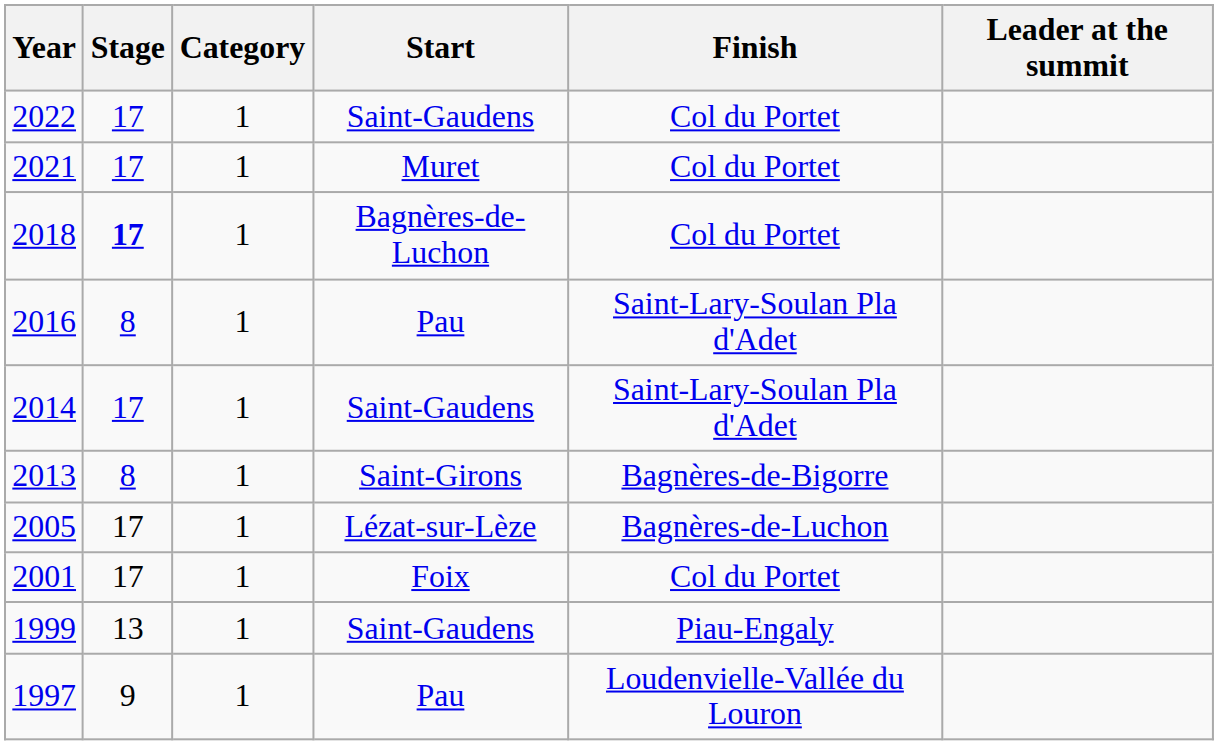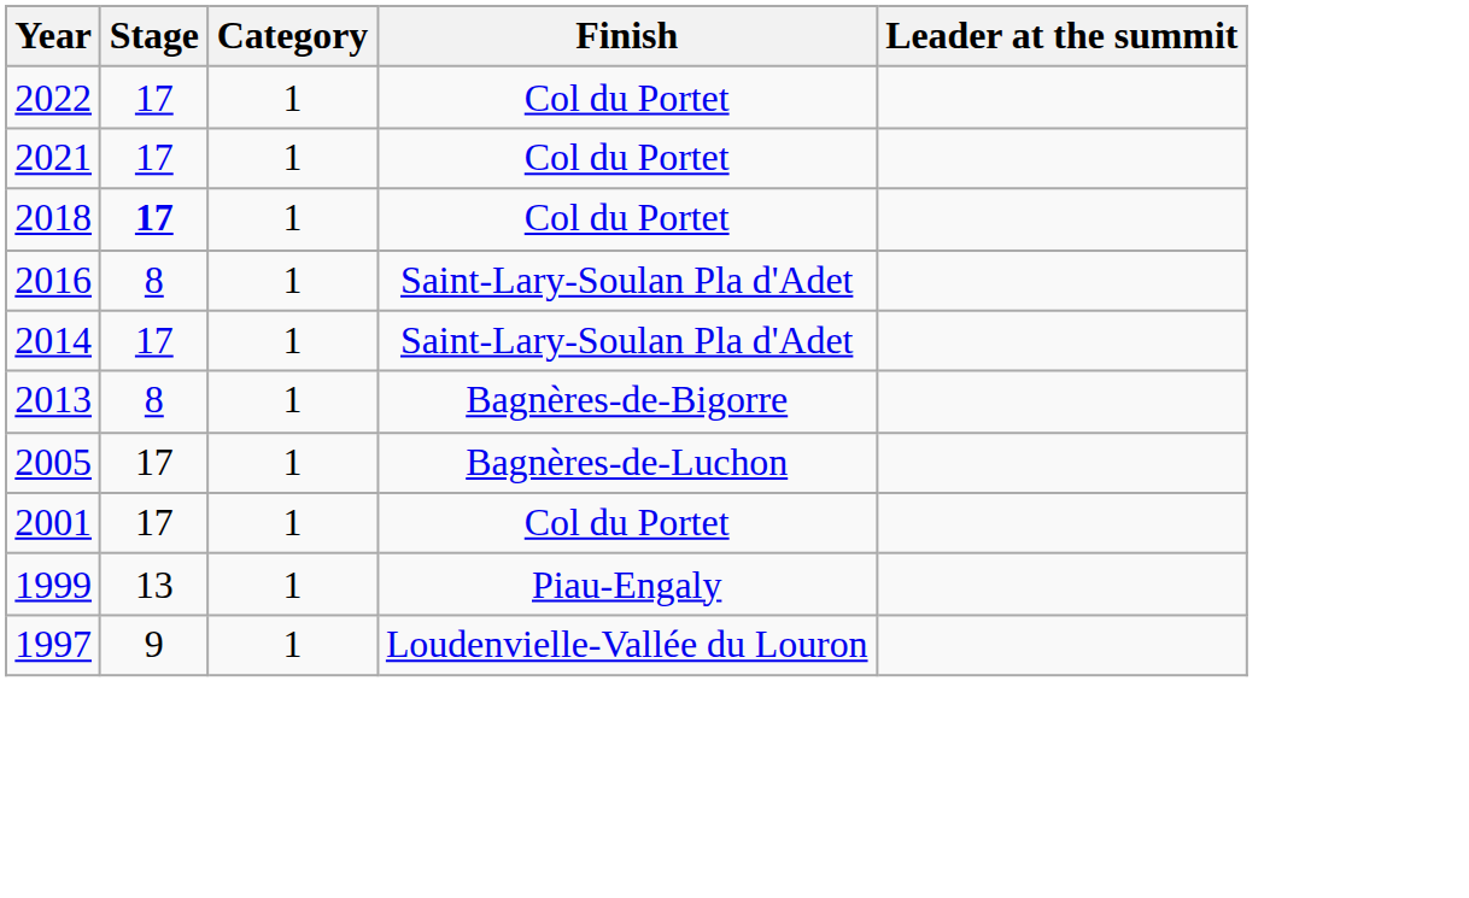- column: Start | Saint-Gaudens | Muret | Bagnères-de-Luchon | Pau | Saint-Gaudens | Saint-Girons | Lézat-sur-Lèze | Foix | Saint-Gaudens | Pau
